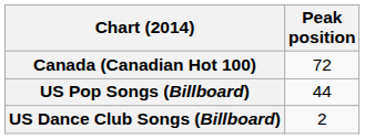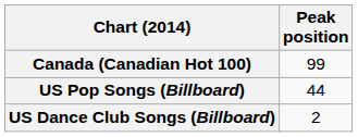Canada (Canadian Hot 100) | Peak position: 72 -> 99
